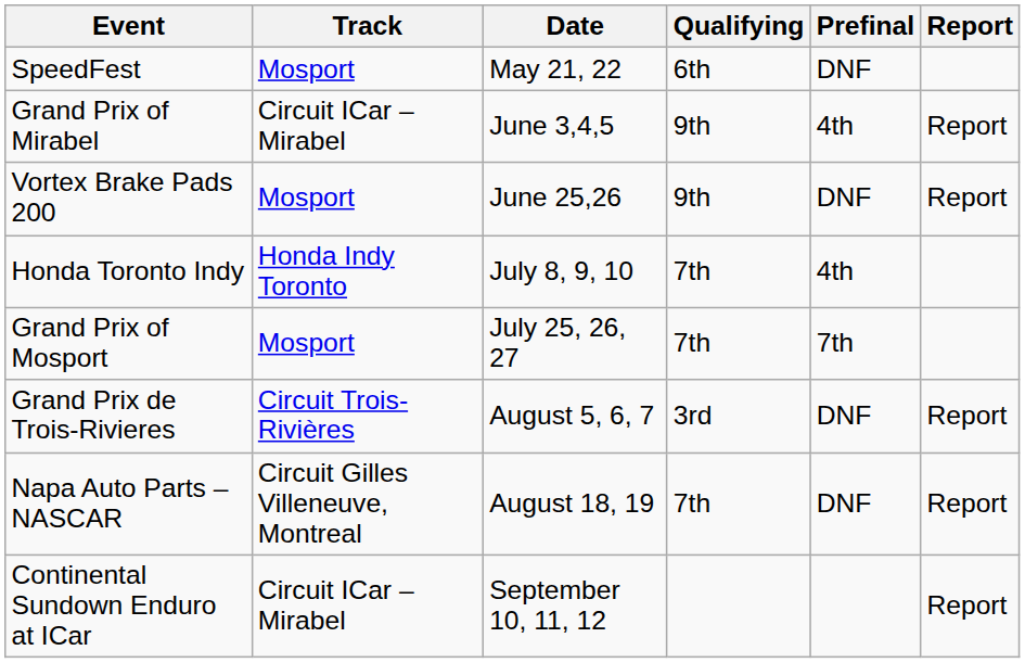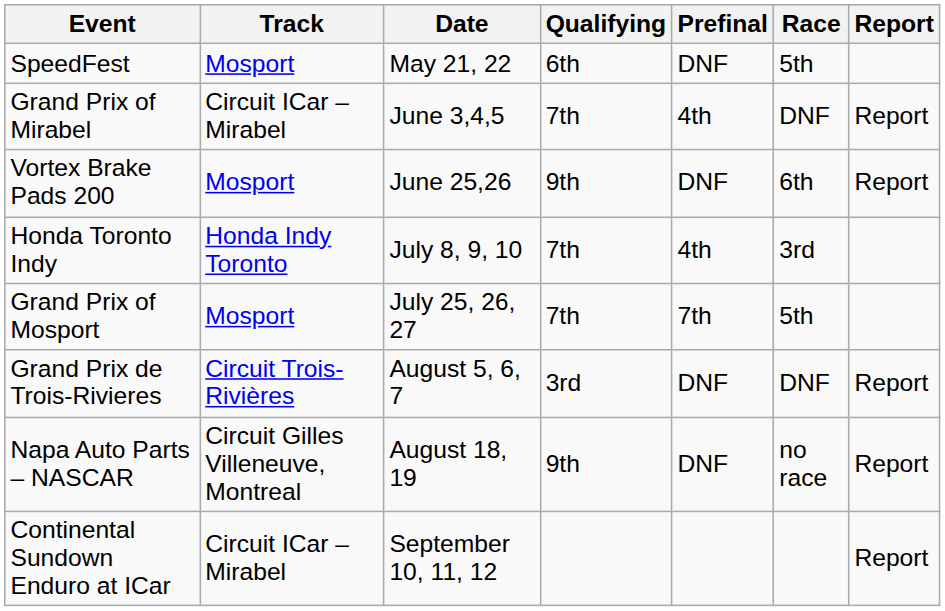+ column: Race | 5th | DNF | 6th | 3rd | 5th | DNF | no race
Grand Prix of Mirabel | Qualifying: 9th -> 7th
Napa Auto Parts – NASCAR | Qualifying: 7th -> 9th
